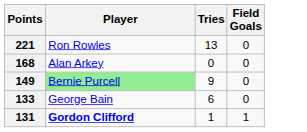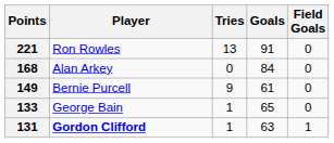+ column: Goals | 91 | 84 | 61 | 65 | 63
149 | Player: lightgreen background -> no background
133 | Tries: 6 -> 1
